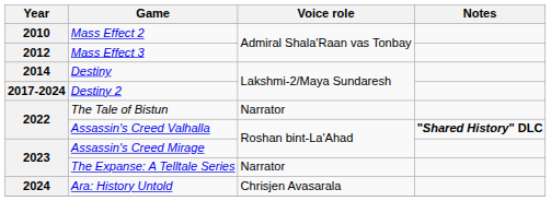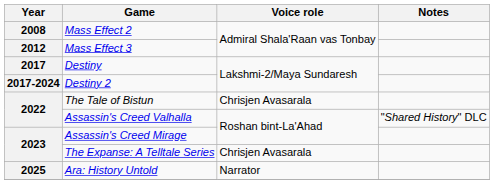Mass Effect 2 | Year: 2010 -> 2008
Destiny | Year: 2014 -> 2017
The Tale of Bistun | Voice role: Narrator -> Chrisjen Avasarala
Assassin's Creed Valhalla | Notes: bold -> normal
The Expanse: A Telltale Series | Voice role: Narrator -> Chrisjen Avasarala
Ara: History Untold | Year: 2024 -> 2025
Ara: History Untold | Voice role: Chrisjen Avasarala -> Narrator
